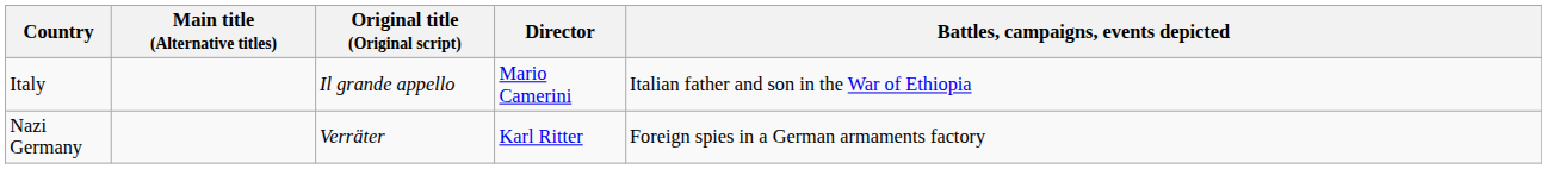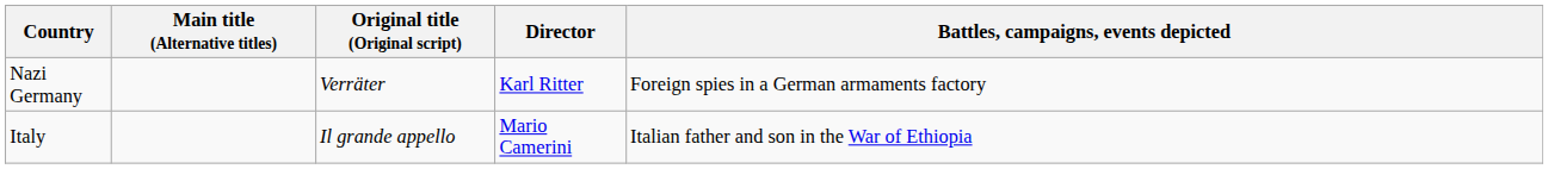rows swapped: Italy <-> Nazi Germany
